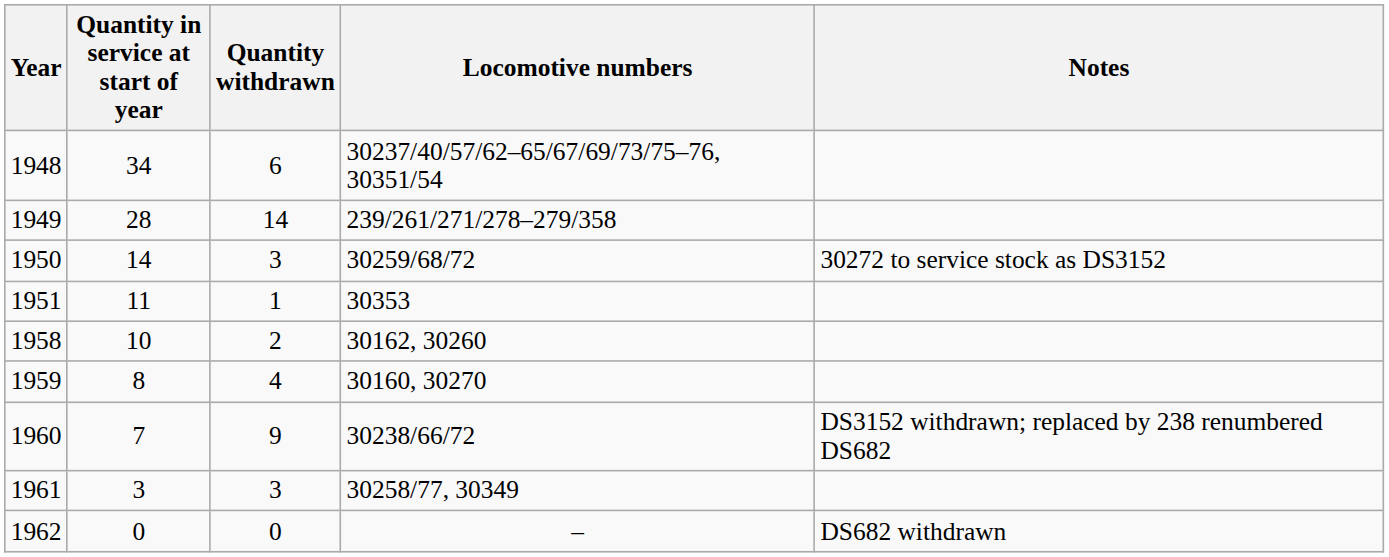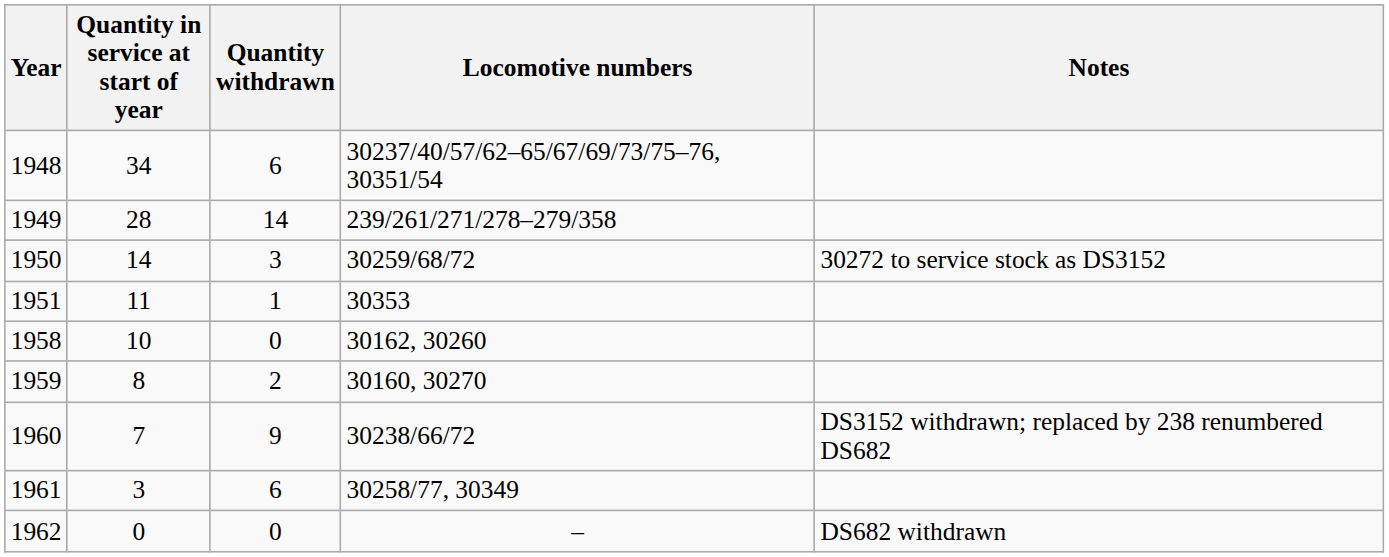1958 | Quantity withdrawn: 2 -> 0
1959 | Quantity withdrawn: 4 -> 2
1961 | Quantity withdrawn: 3 -> 6
